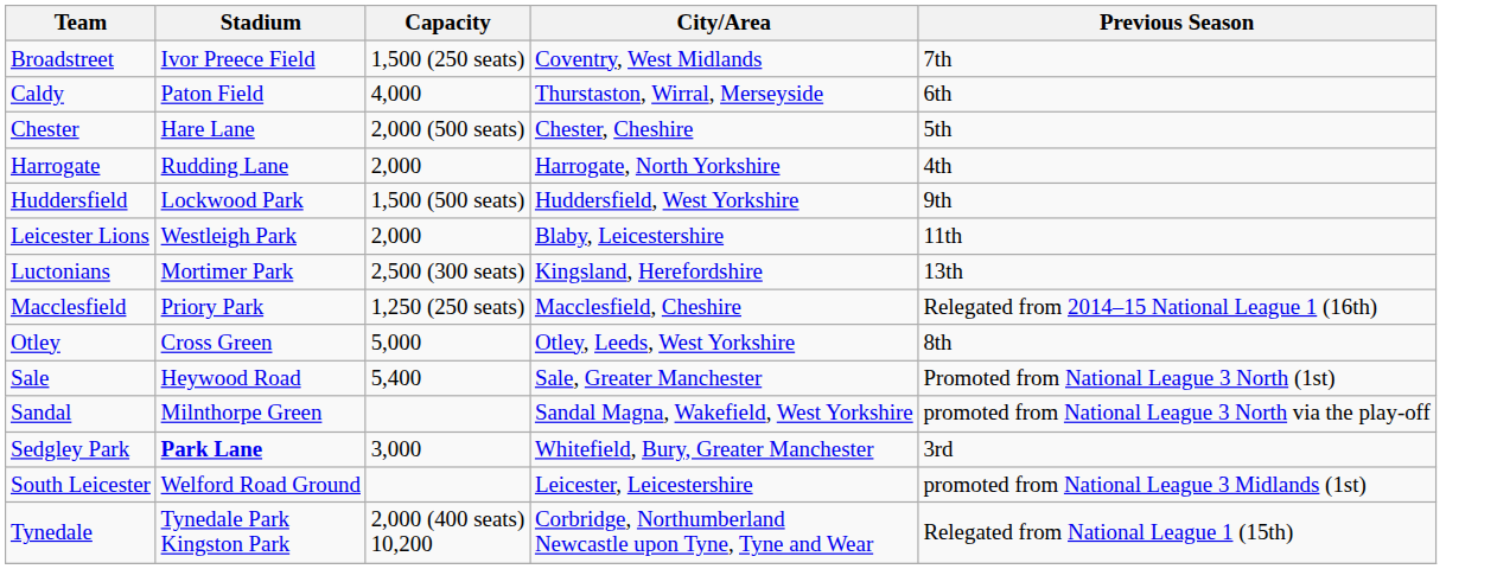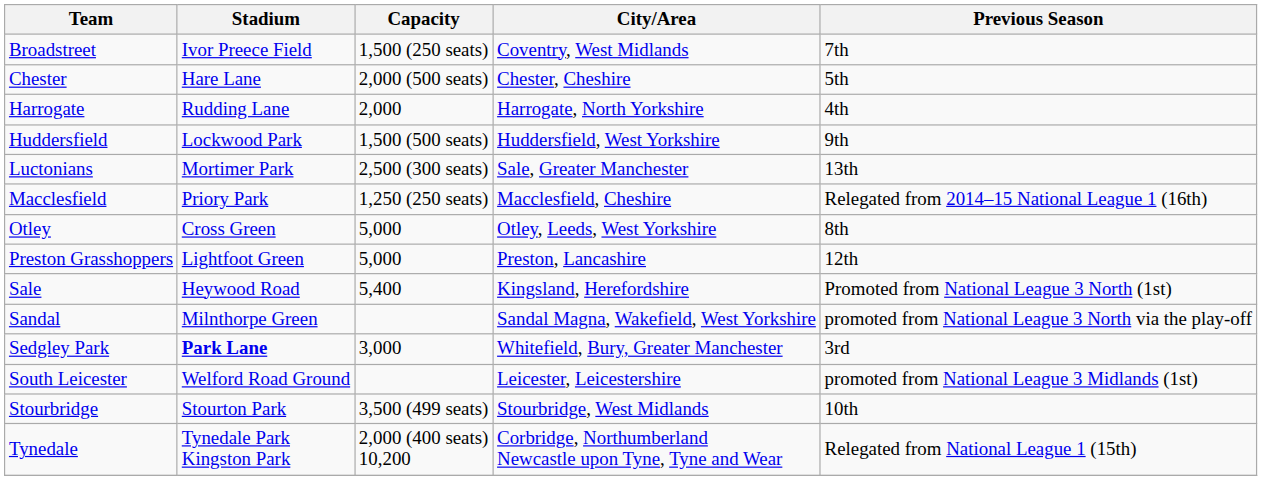- row: Caldy | Paton Field | 4,000 | Thurstaston, Wirral, Merseyside | 6th
- row: Leicester Lions | Westleigh Park | 2,000 | Blaby, Leicestershire | 11th
Luctonians | City/Area: Kingsland, Herefordshire -> Sale, Greater Manchester
+ row: Preston Grasshoppers | Lightfoot Green | 5,000 | Preston, Lancashire | 12th
Sale | City/Area: Sale, Greater Manchester -> Kingsland, Herefordshire
+ row: Stourbridge | Stourton Park | 3,500 (499 seats) | Stourbridge, West Midlands | 10th
